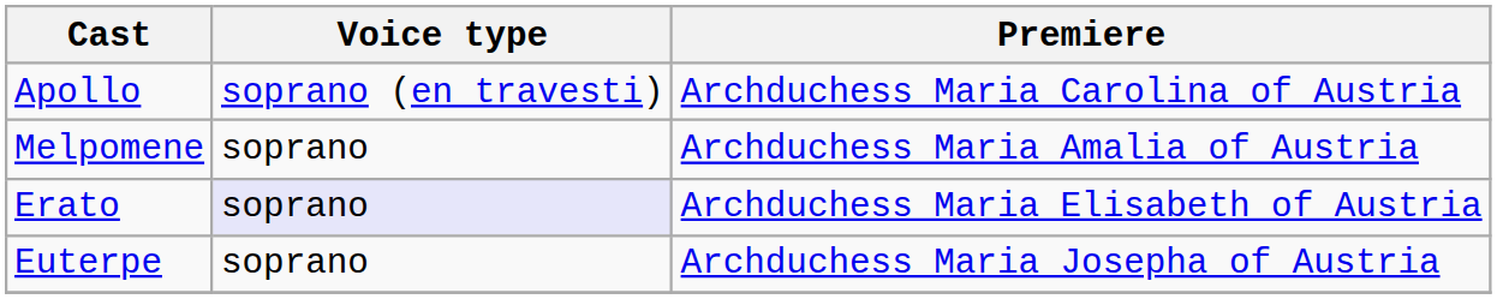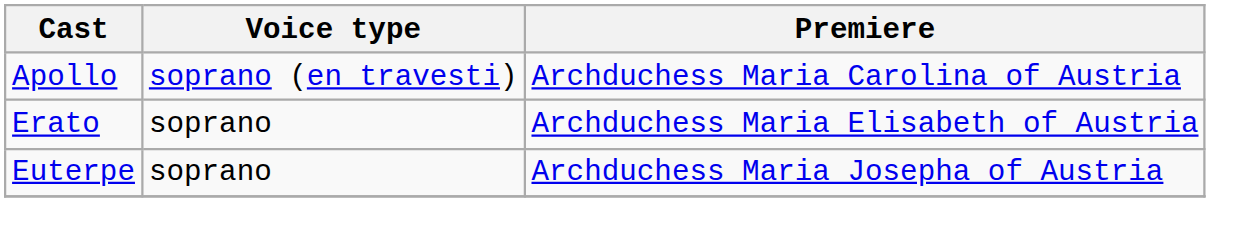- row: Melpomene | soprano | Archduchess Maria Amalia of Austria
Erato | Voice type: lavender background -> no background
